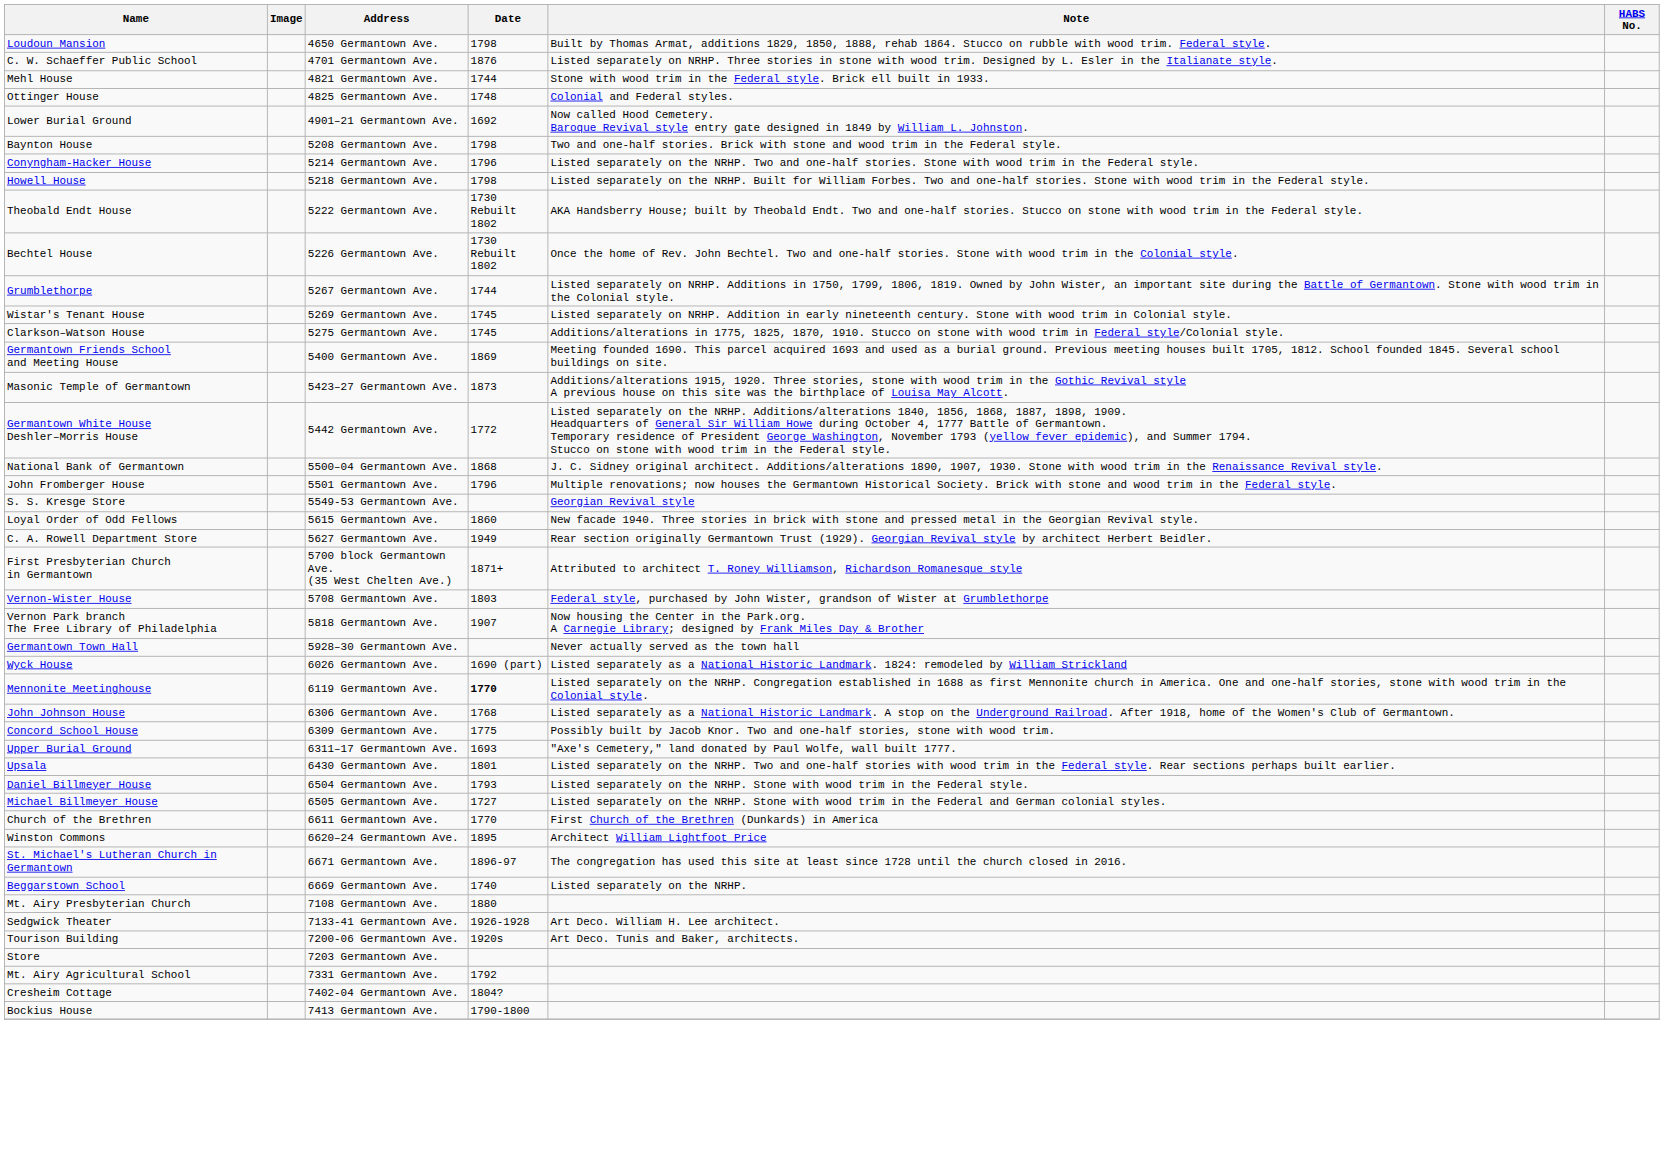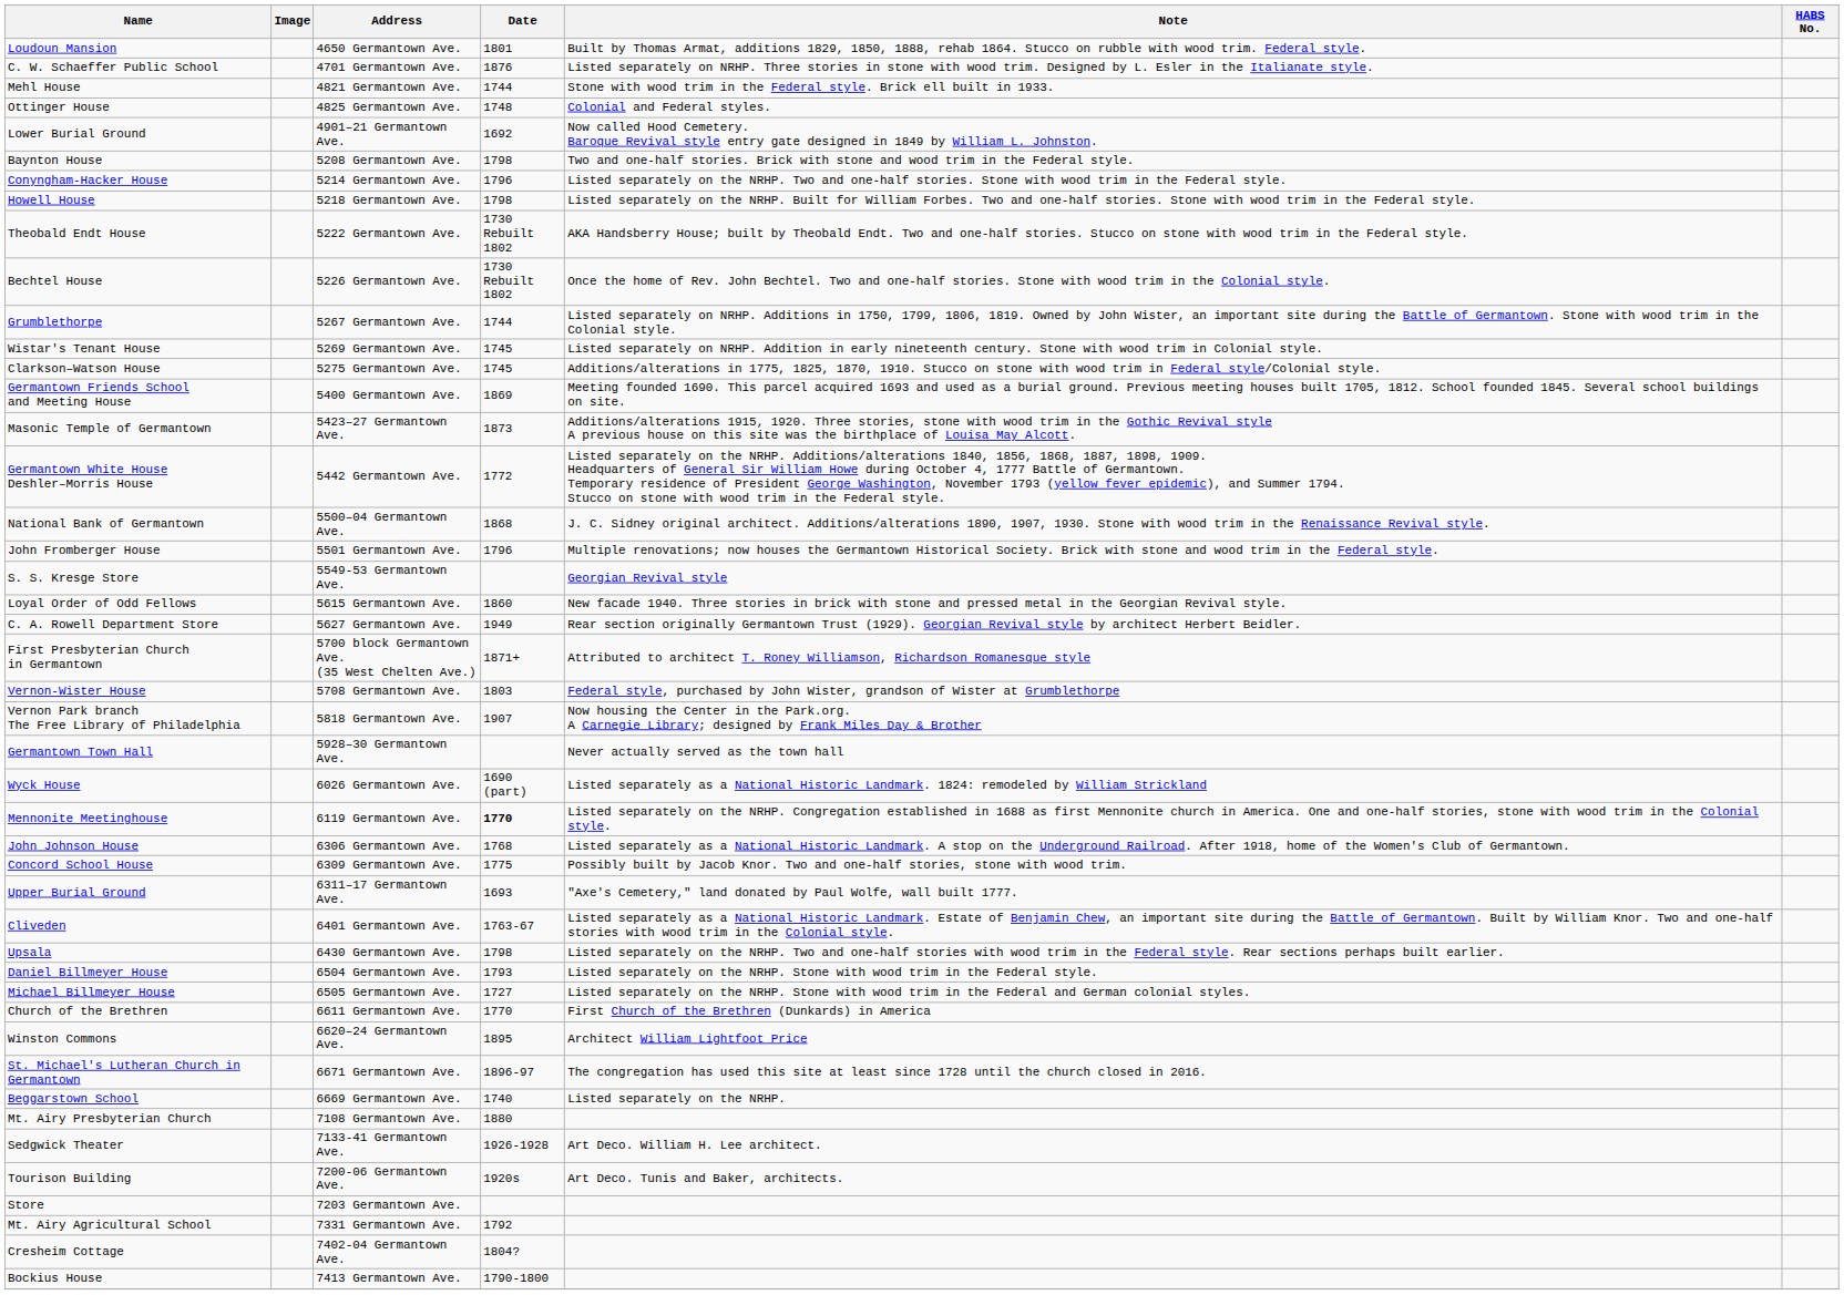Loudoun Mansion | Date: 1798 -> 1801
+ row: Cliveden | 6401 Germantown Ave. | 1763-67 | Listed separately as a National Historic Landmark. Estate of Benjamin Chew, an important site during the Battle of Germantown. Built by William Knor. Two and one-half stories with wood trim in the Colonial style.
Upsala | Date: 1801 -> 1798
